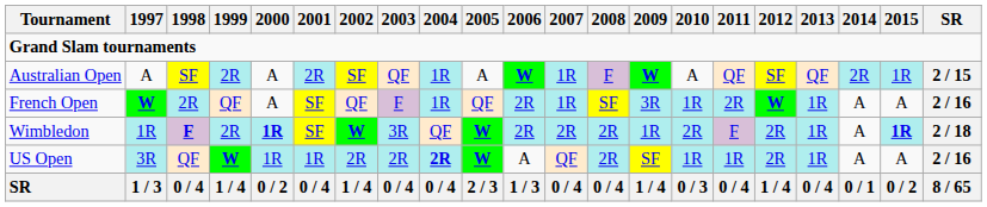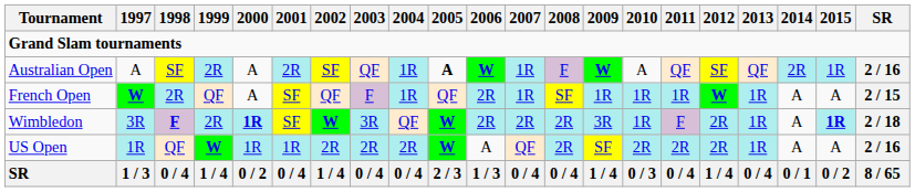Australian Open | 2005: normal -> bold
Australian Open | SR: 2 / 15 -> 2 / 16
French Open | 2009: 3R -> 1R
French Open | 2011: 2R -> 1R
French Open | SR: 2 / 16 -> 2 / 15
Wimbledon | 1997: 1R -> 3R
Wimbledon | 2009: 1R -> 3R
Wimbledon | 2010: 2R -> 1R
US Open | 1997: 3R -> 1R
US Open | 2004: bold -> normal
US Open | 2010: 1R -> 2R
US Open | 2011: 1R -> 2R
